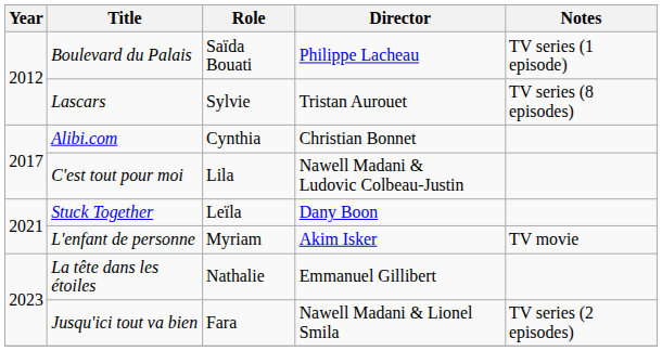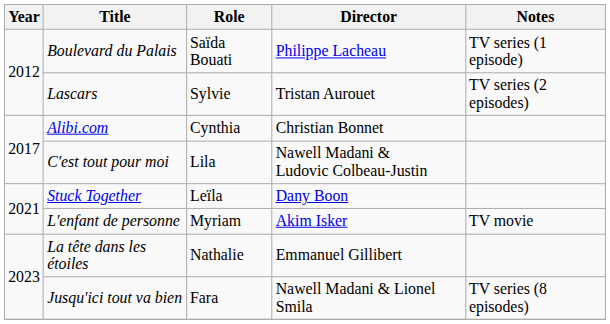Lascars | Notes: TV series (8 episodes) -> TV series (2 episodes)
Jusqu'ici tout va bien | Notes: TV series (2 episodes) -> TV series (8 episodes)
